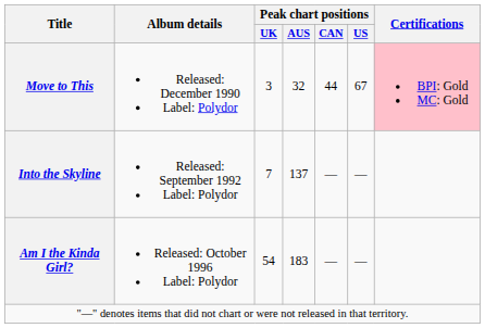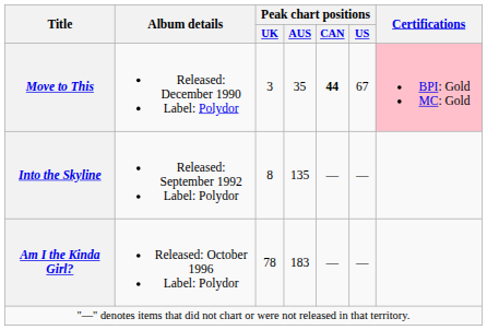Move to This | Peak chart positions / AUS: 32 -> 35
Move to This | Peak chart positions / CAN: normal -> bold
Into the Skyline | Peak chart positions / UK: 7 -> 8
Into the Skyline | Peak chart positions / AUS: 137 -> 135
Am I the Kinda Girl? | Peak chart positions / UK: 54 -> 78
